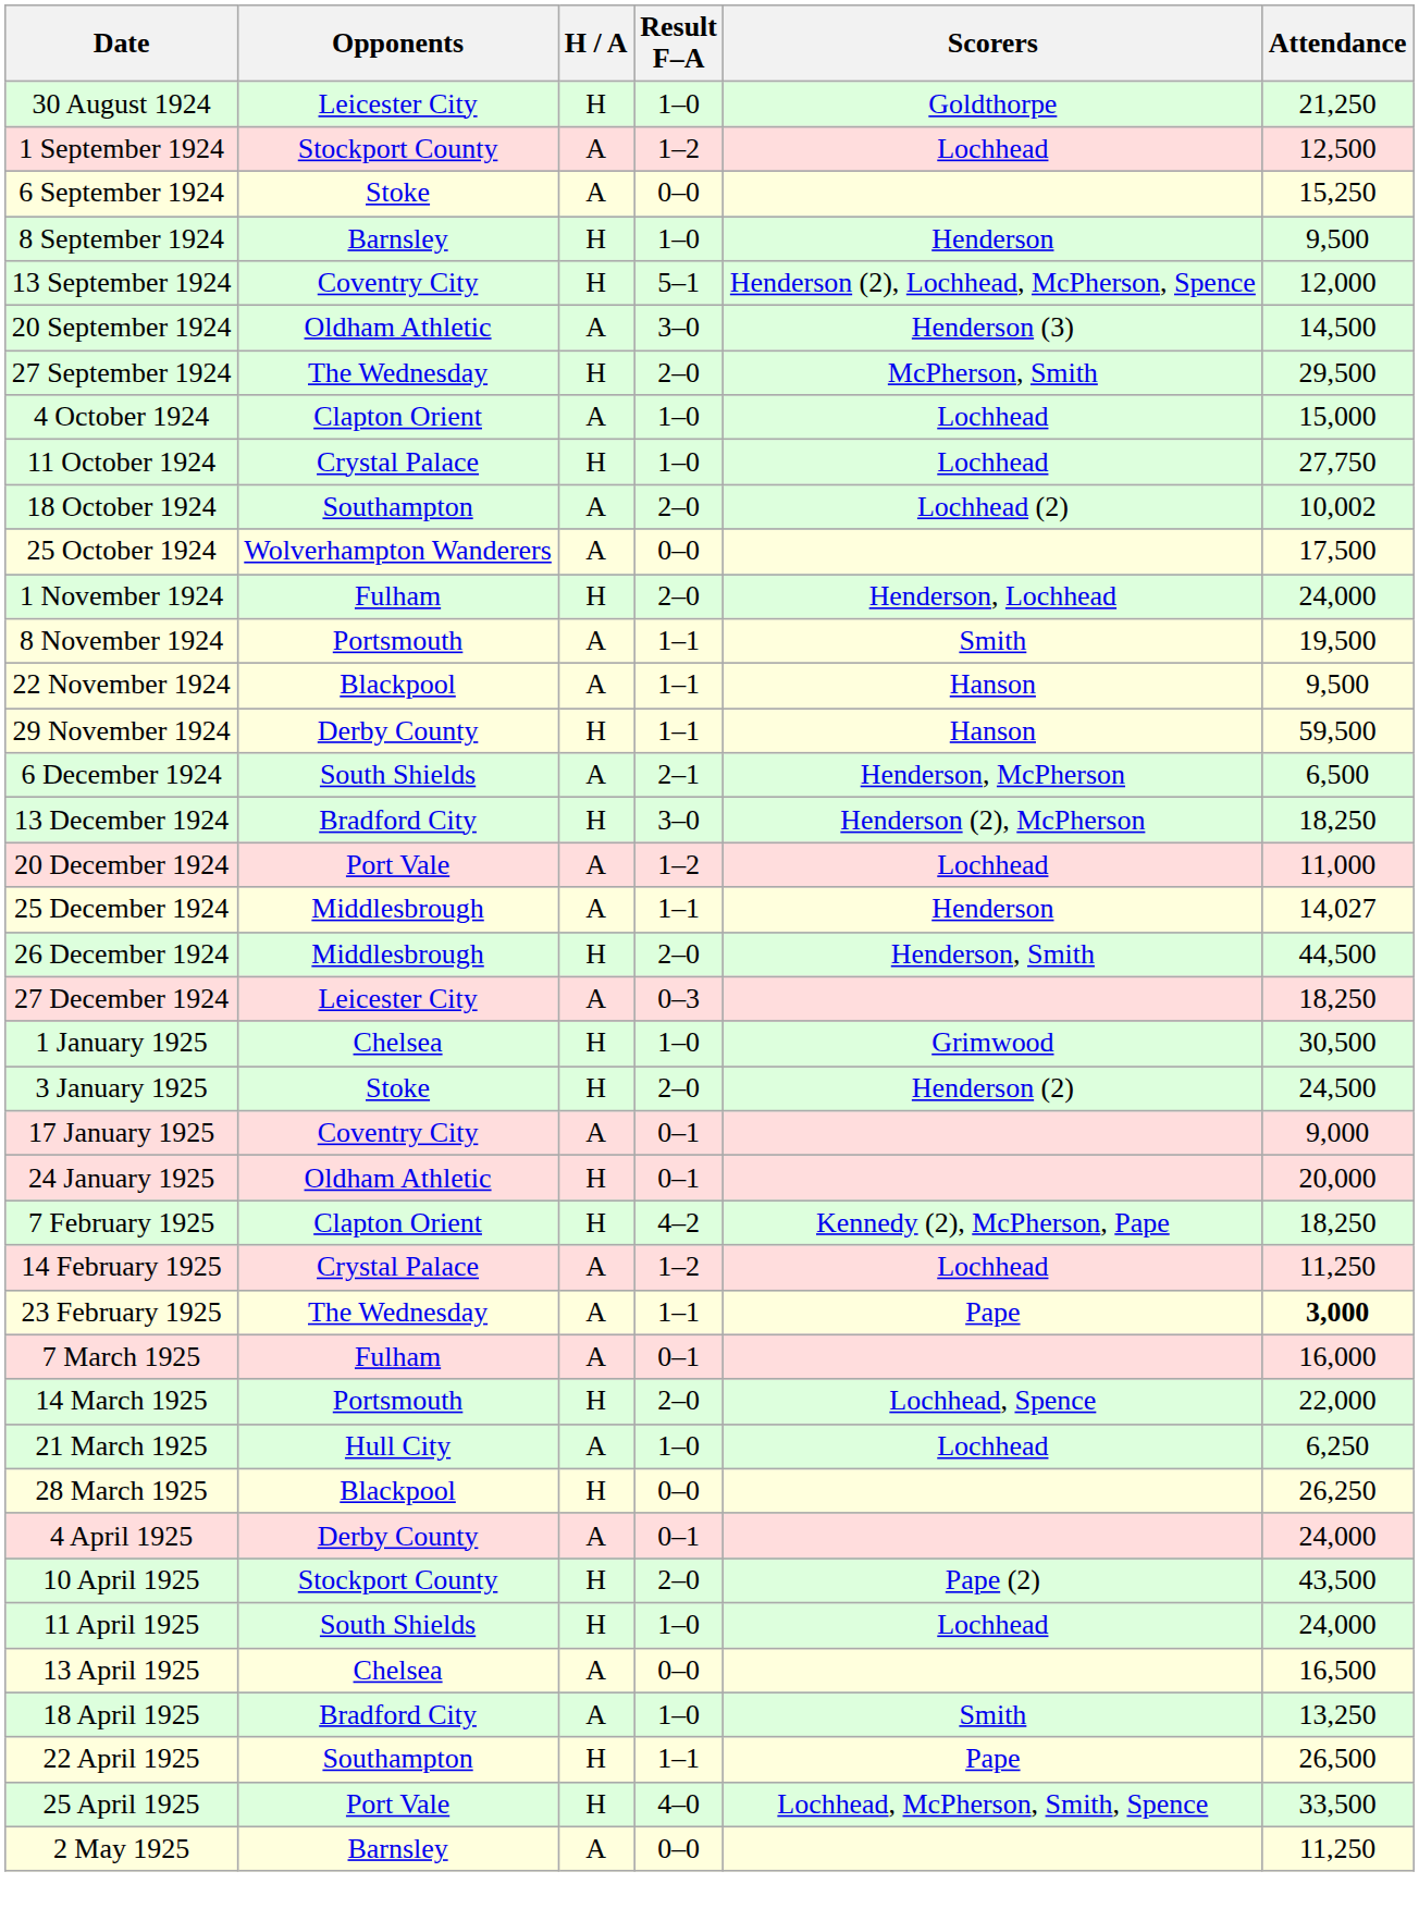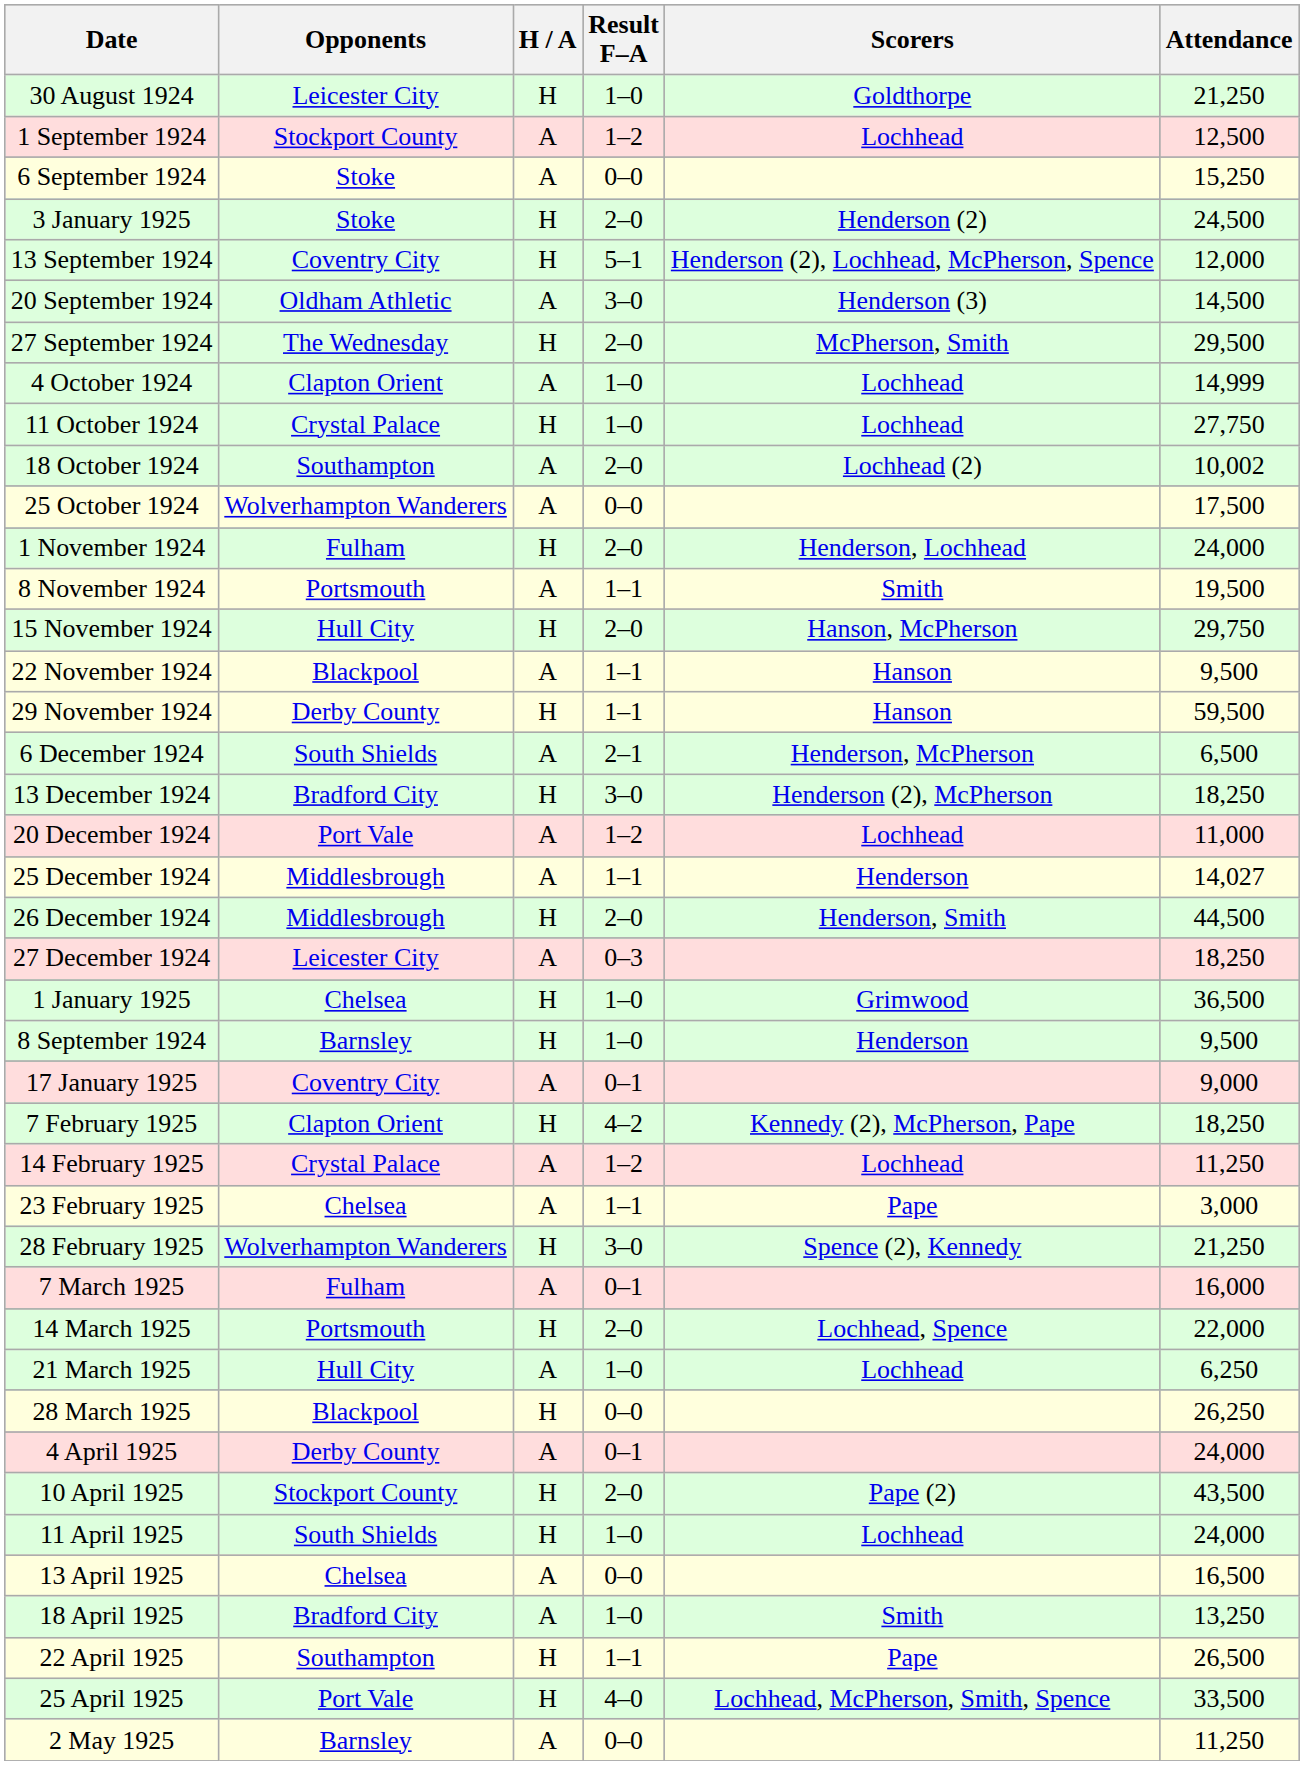rows swapped: 8 September 1924 <-> 3 January 1925
4 October 1924 | Attendance: 15,000 -> 14,999
+ row: 15 November 1924 | Hull City | H | 2–0 | Hanson, McPherson | 29,750
1 January 1925 | Attendance: 30,500 -> 36,500
- row: 24 January 1925 | Oldham Athletic | H | 0–1 | 20,000
23 February 1925 | Opponents: The Wednesday -> Chelsea
23 February 1925 | Attendance: bold -> normal
+ row: 28 February 1925 | Wolverhampton Wanderers | H | 3–0 | Spence (2), Kennedy | 21,250
